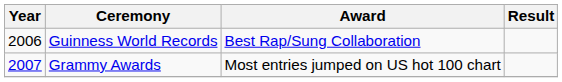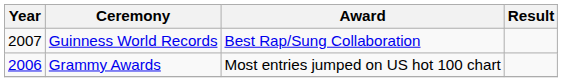Guinness World Records | Year: 2006 -> 2007
Grammy Awards | Year: 2007 -> 2006
